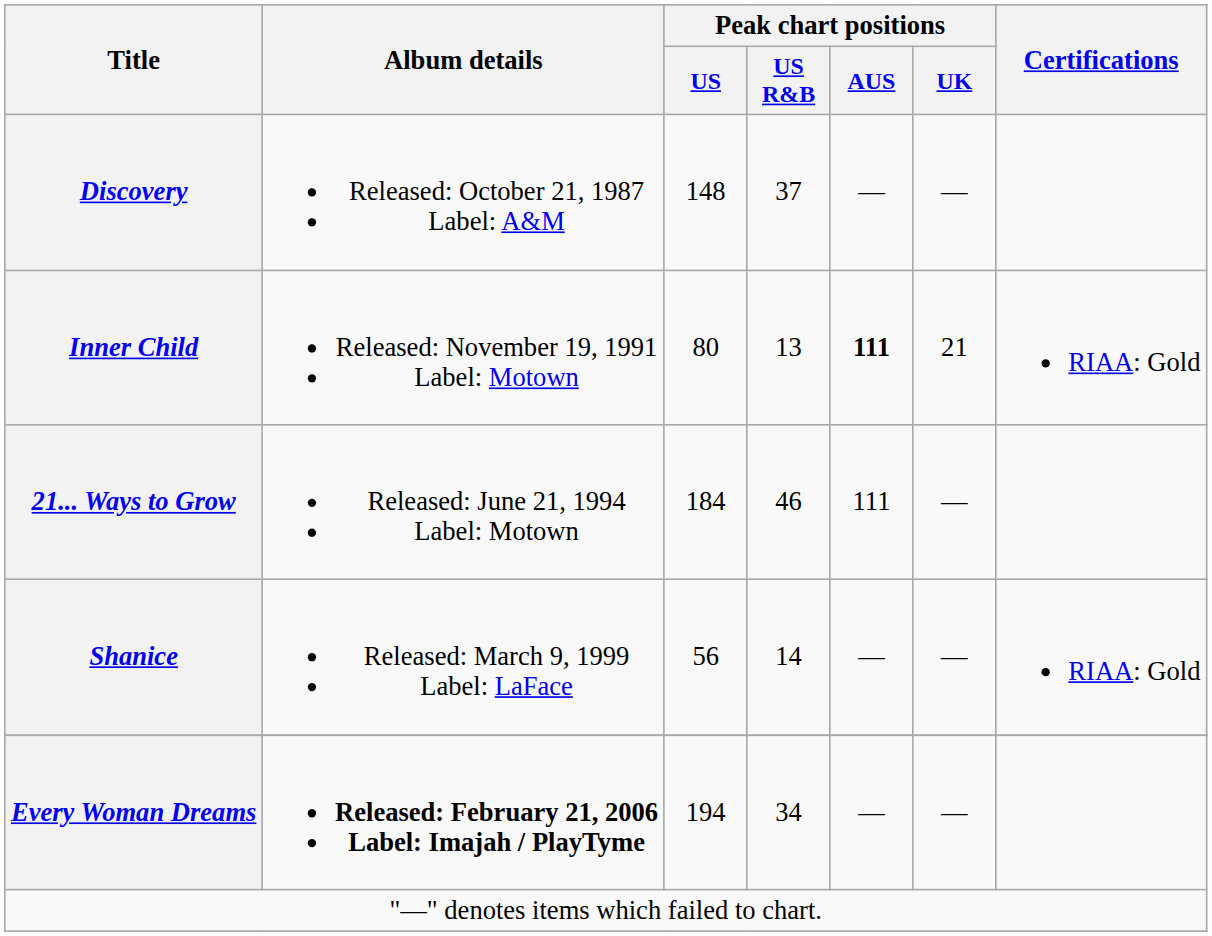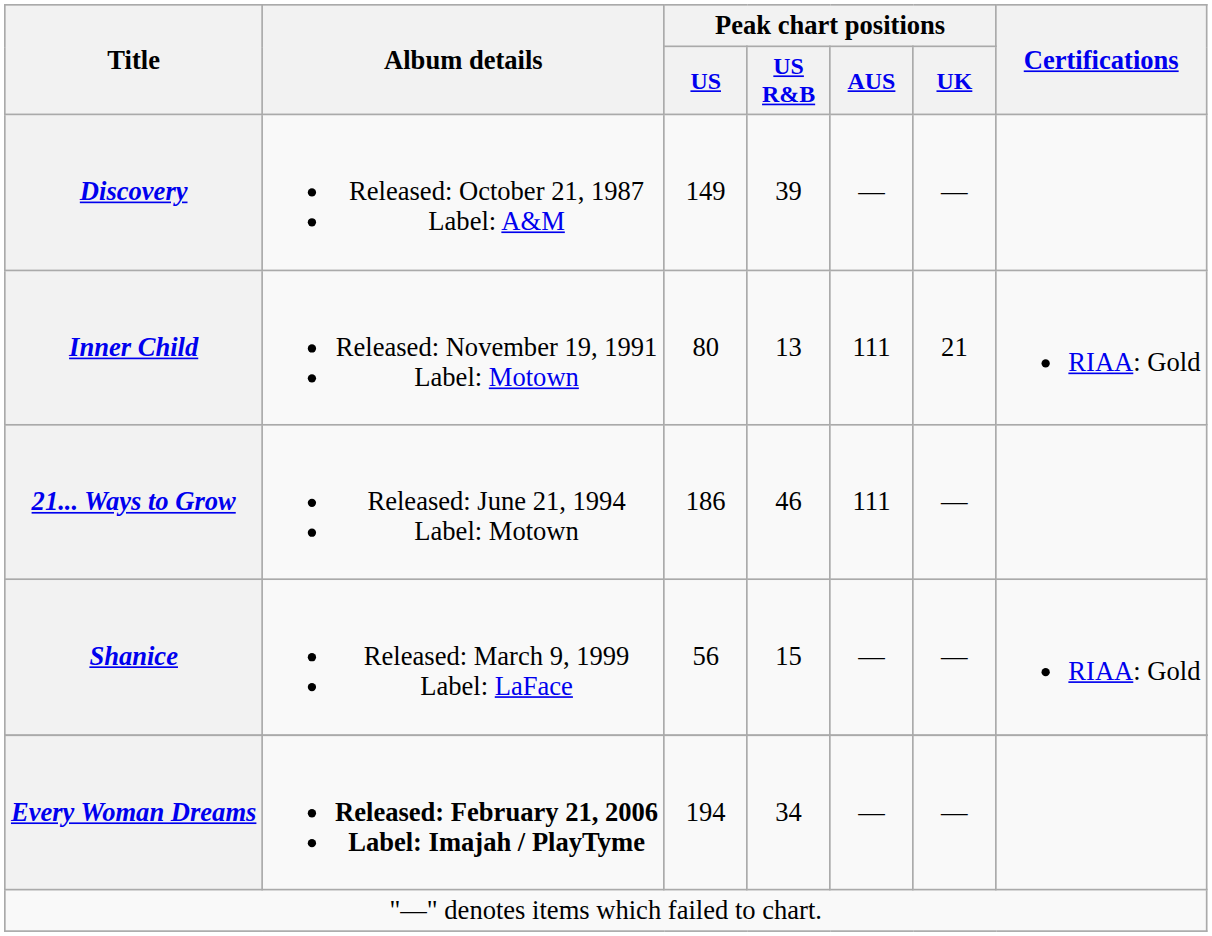Discovery | Peak chart positions / US: 148 -> 149
Discovery | Peak chart positions / US R&B: 37 -> 39
Inner Child | Peak chart positions / AUS: bold -> normal
21... Ways to Grow | Peak chart positions / US: 184 -> 186
Shanice | Peak chart positions / US R&B: 14 -> 15
